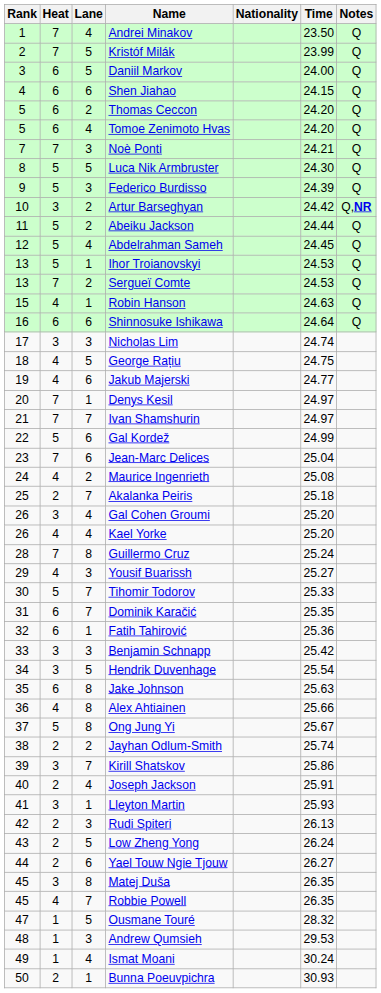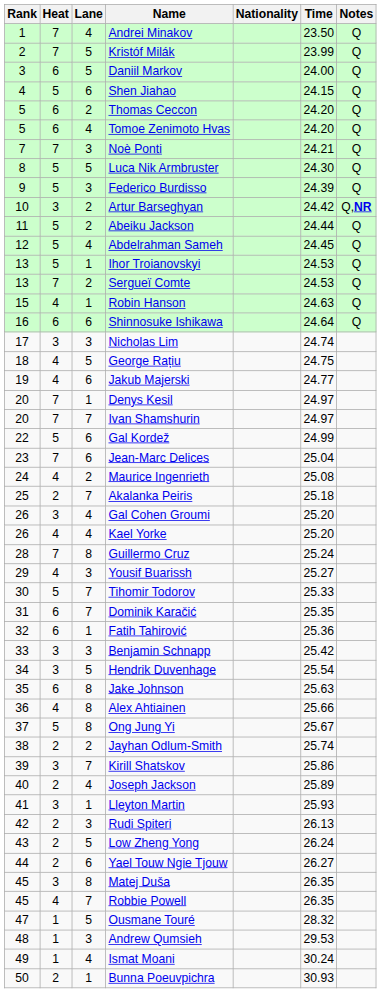Shen Jiahao | Heat: 6 -> 5
Ivan Shamshurin | Rank: 21 -> 20
Joseph Jackson | Time: 25.91 -> 25.89
